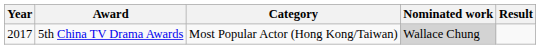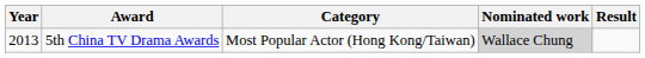5th China TV Drama Awards | Year: 2017 -> 2013
